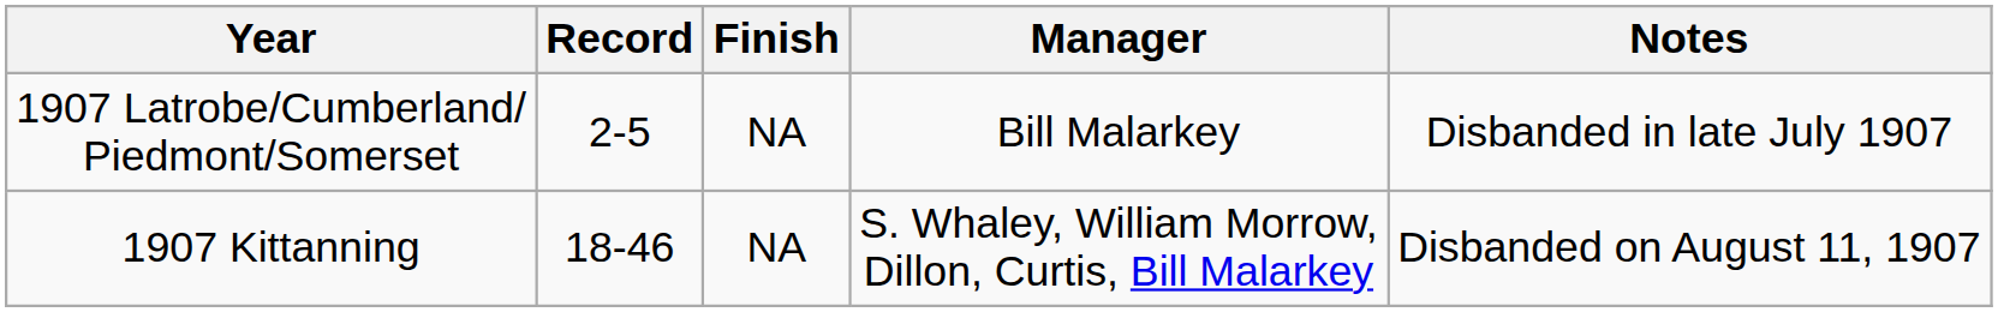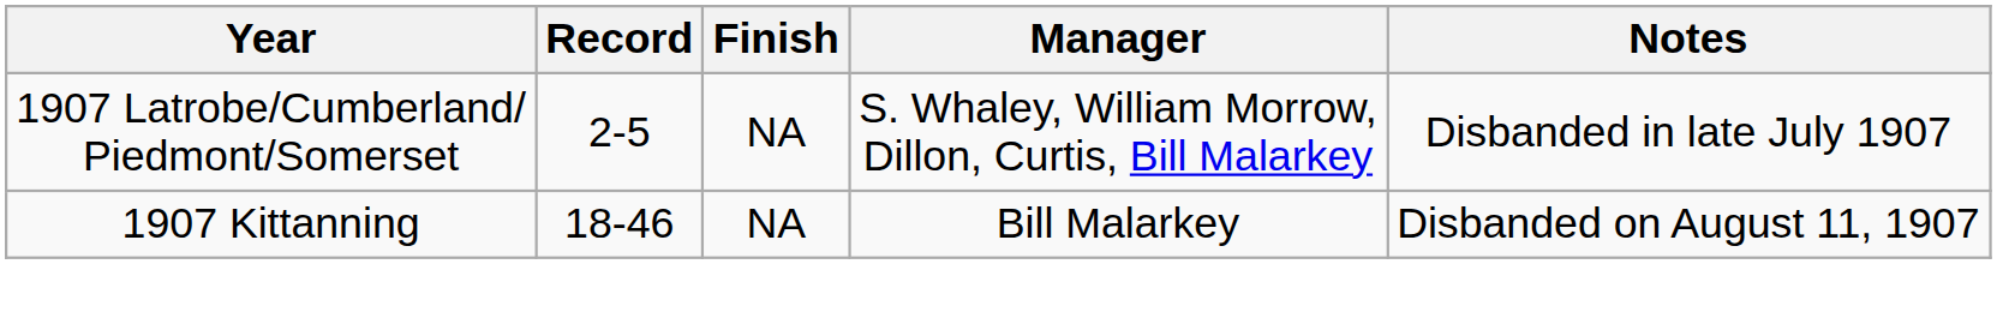1907 Latrobe/Cumberland/ Piedmont/Somerset | Manager: Bill Malarkey -> S. Whaley, William Morrow, Dillon, Curtis, Bill Malarkey
1907 Kittanning | Manager: S. Whaley, William Morrow, Dillon, Curtis, Bill Malarkey -> Bill Malarkey
